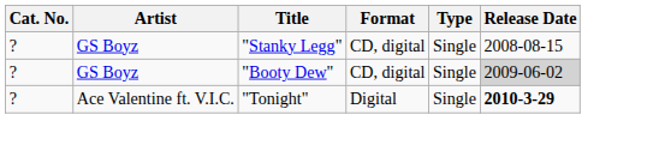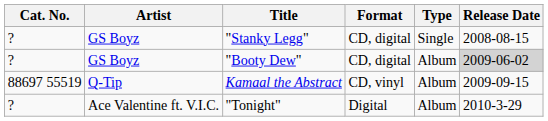"Booty Dew" | Type: Single -> Album
+ row: 88697 55519 | Q-Tip | Kamaal the Abstract | CD, vinyl | Album | 2009-09-15
"Tonight" | Type: Single -> Album
"Tonight" | Release Date: bold -> normal
